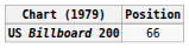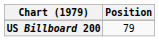US Billboard 200 | Position: 66 -> 79
